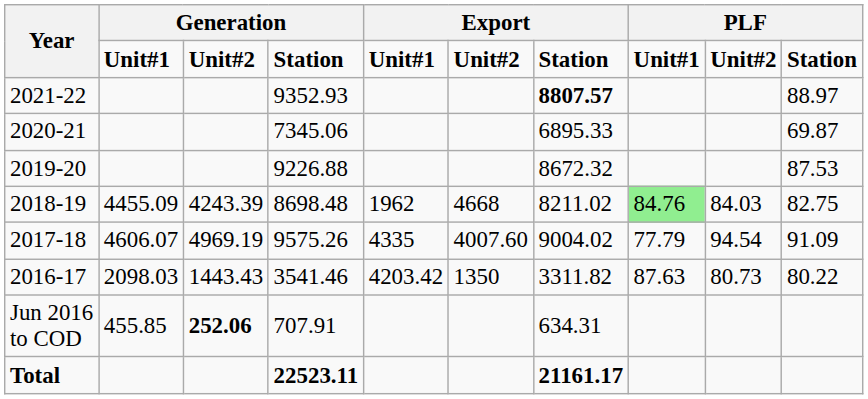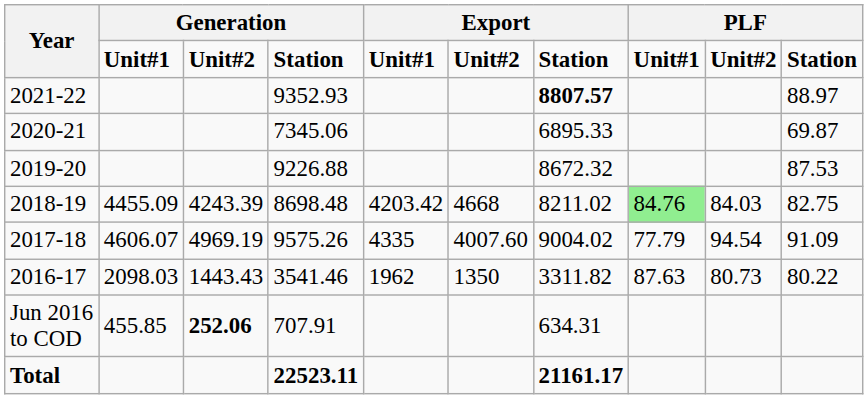2018-19 | column 5: 1962 -> 4203.42
2016-17 | column 5: 4203.42 -> 1962
